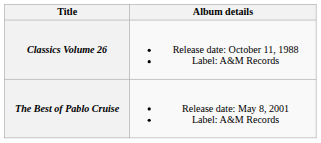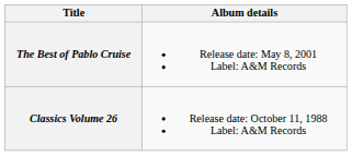rows swapped: Classics Volume 26 <-> The Best of Pablo Cruise
